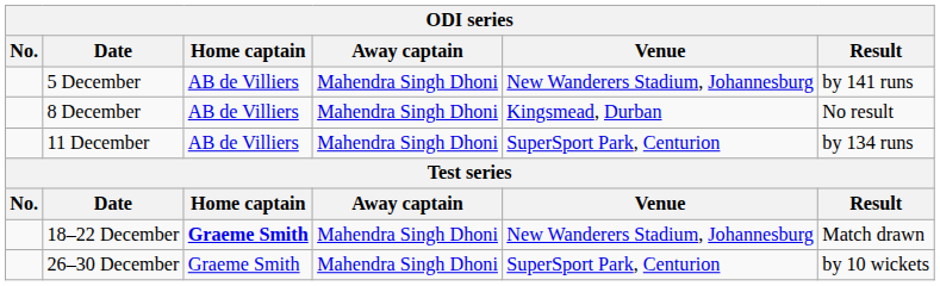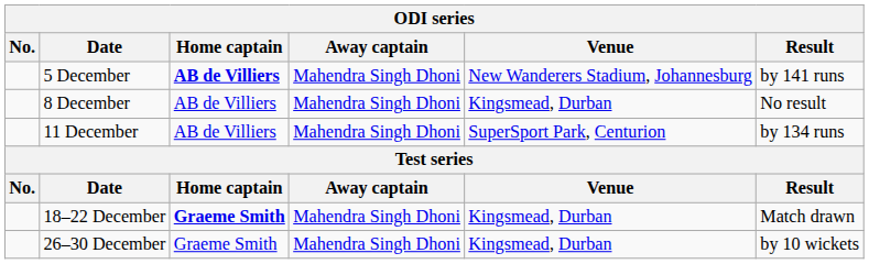5 December | Home captain: normal -> bold
18–22 December | Venue: New Wanderers Stadium, Johannesburg -> Kingsmead, Durban
26–30 December | Venue: SuperSport Park, Centurion -> Kingsmead, Durban
